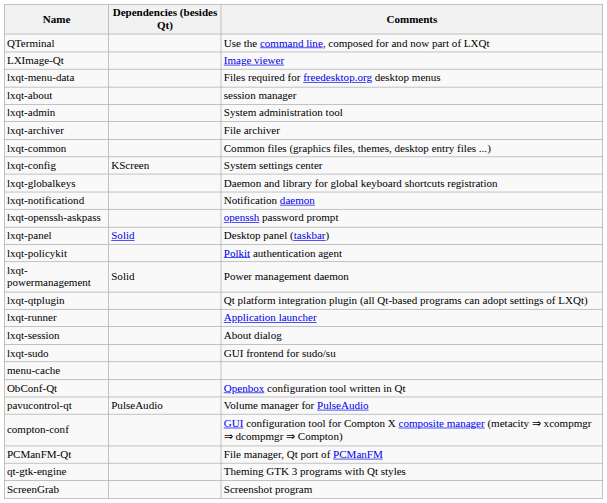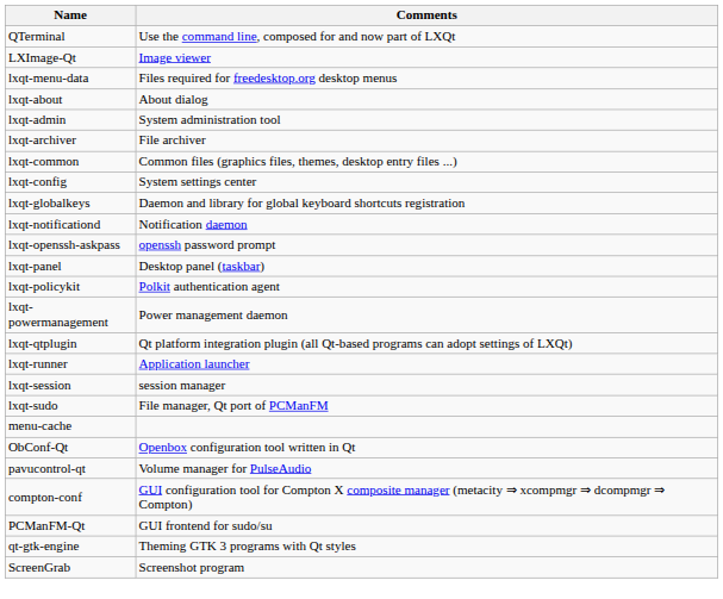- column: Dependencies (besides Qt) | KScreen | Solid | Solid | PulseAudio
lxqt-about | Comments: session manager -> About dialog
lxqt-session | Comments: About dialog -> session manager
lxqt-sudo | Comments: GUI frontend for sudo/su -> File manager, Qt port of PCManFM
PCManFM-Qt | Comments: File manager, Qt port of PCManFM -> GUI frontend for sudo/su
